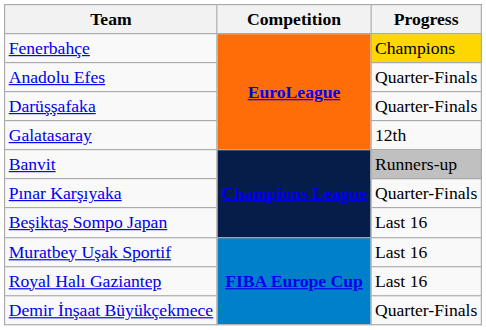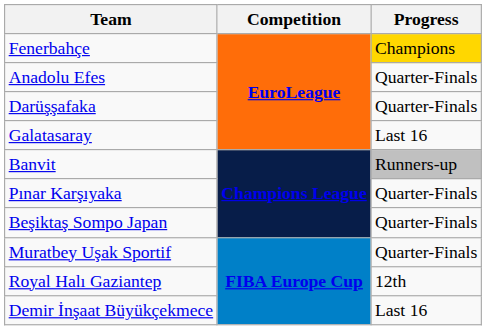Galatasaray | Progress: 12th -> Last 16
Beşiktaş Sompo Japan | Progress: Last 16 -> Quarter-Finals
Muratbey Uşak Sportif | Progress: Last 16 -> Quarter-Finals
Royal Halı Gaziantep | Progress: Last 16 -> 12th
Demir İnşaat Büyükçekmece | Progress: Quarter-Finals -> Last 16
